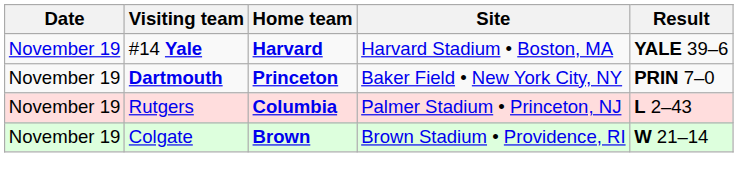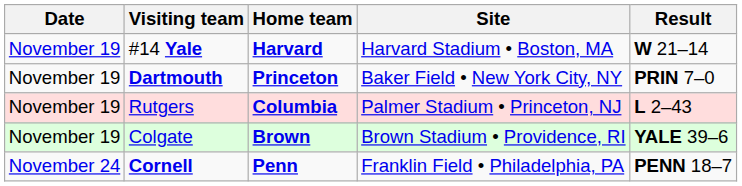#14 Yale | Result: YALE 39–6 -> W 21–14
Colgate | Result: W 21–14 -> YALE 39–6
+ row: November 24 | Cornell | Penn | Franklin Field • Philadelphia, PA | PENN 18–7
